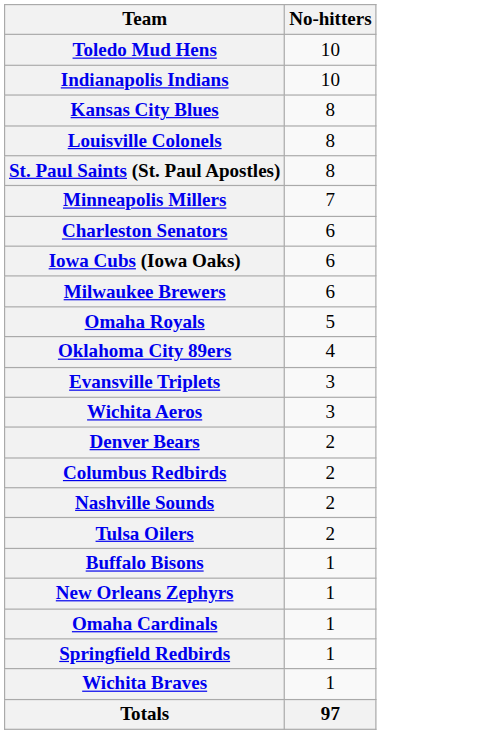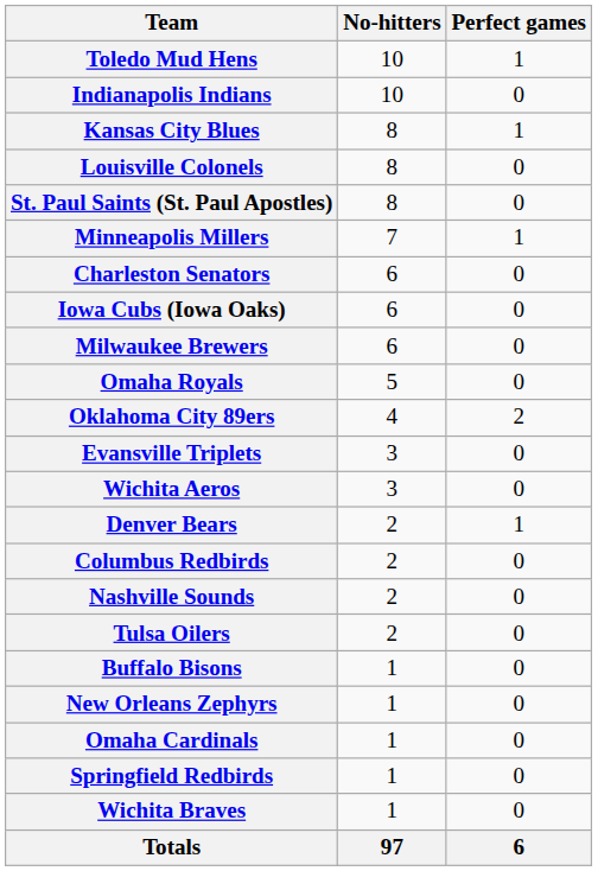+ column: Perfect games | 1 | 0 | 1 | 0 | 0 | 1 | 0 | 0 | 0 | 0 | 2 | 0 | 0 | 1 | 0 | 0 | 0 | 0 | 0 | 0 | 0 | 0 | 6
